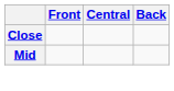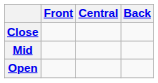+ row: Open
